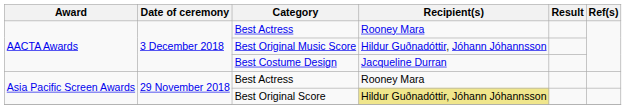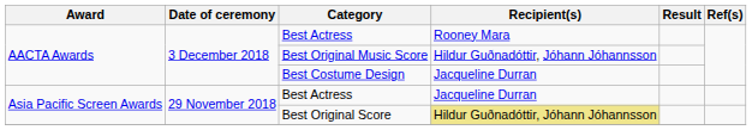Asia Pacific Screen Awards / Best Actress | Recipient(s): Rooney Mara -> Jacqueline Durran
